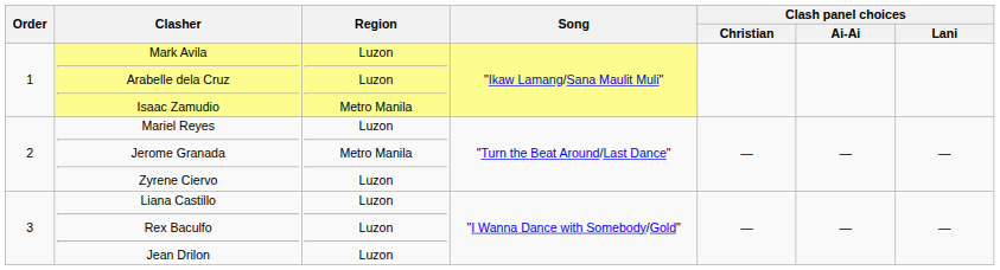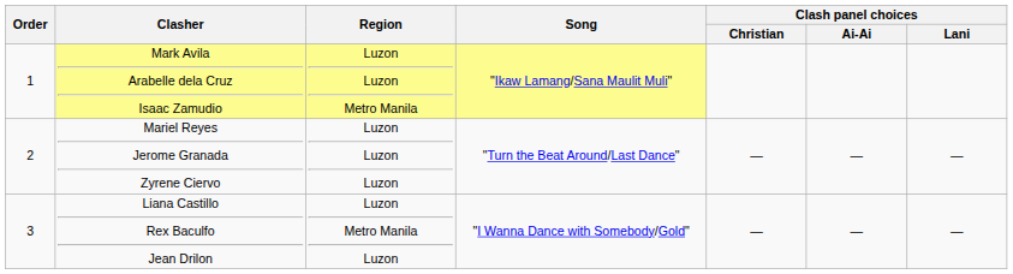Mariel Reyes Jerome Granada Zyrene Ciervo | Region: Luzon Metro Manila Luzon -> Luzon Luzon Luzon
Liana Castillo Rex Baculfo Jean Drilon | Region: Luzon Luzon Luzon -> Luzon Metro Manila Luzon
